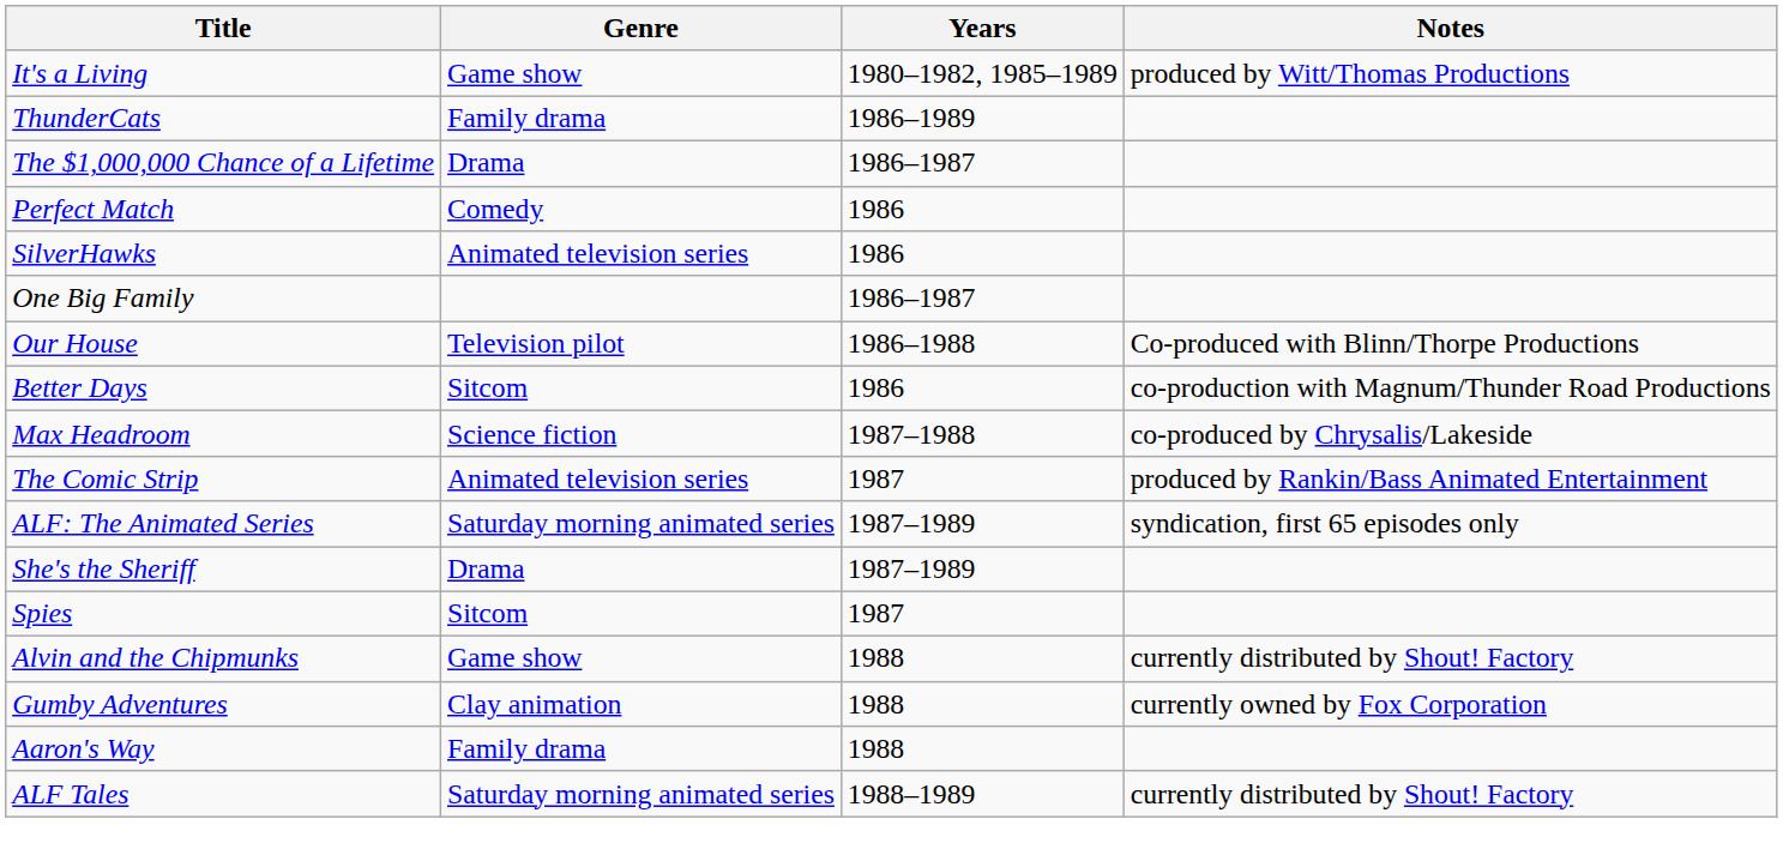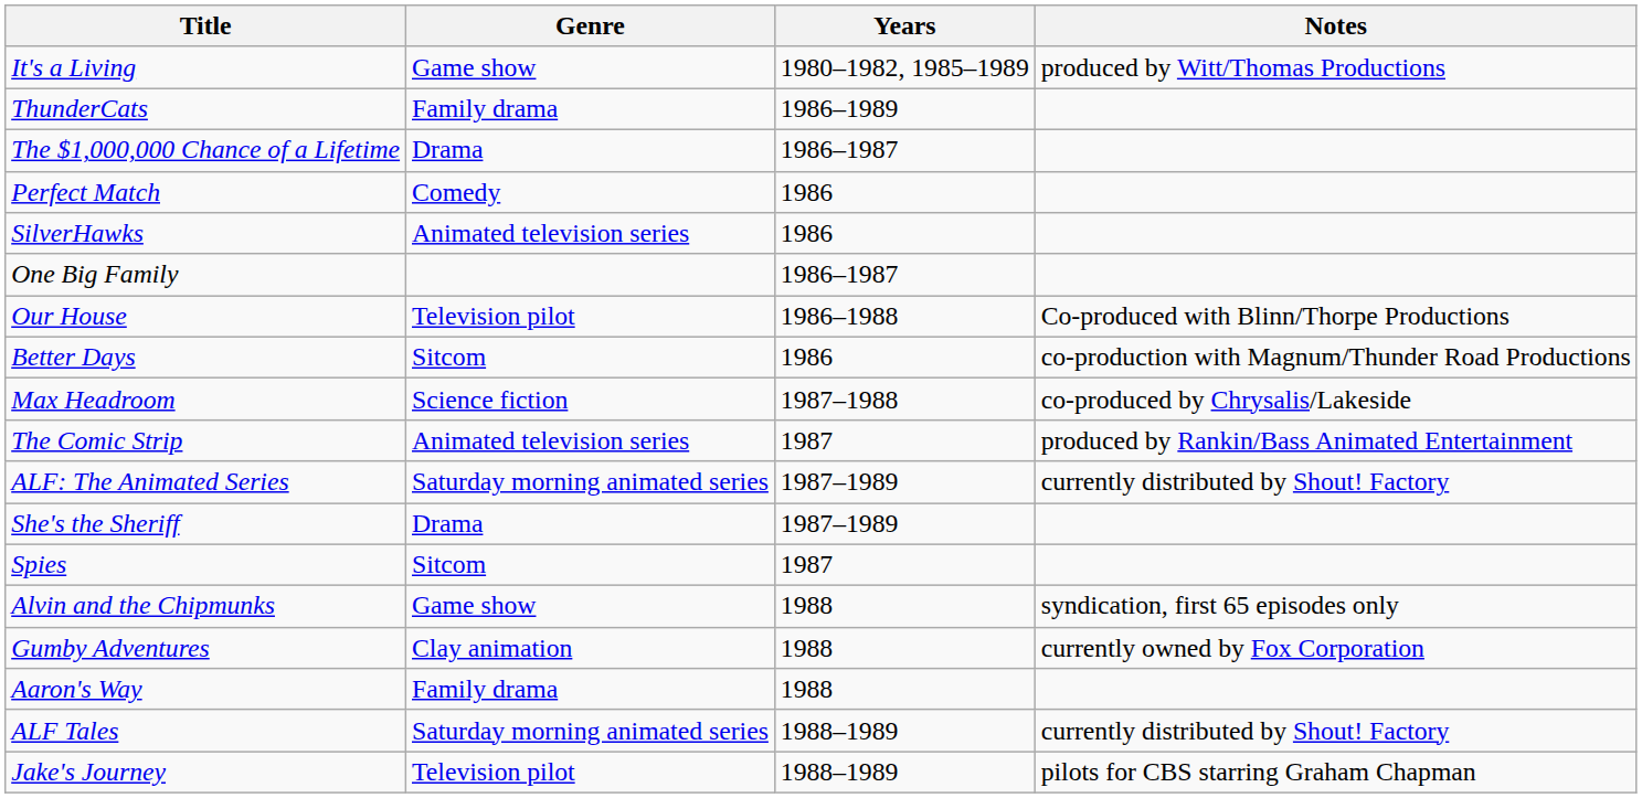ALF: The Animated Series | Notes: syndication, first 65 episodes only -> currently distributed by Shout! Factory
Alvin and the Chipmunks | Notes: currently distributed by Shout! Factory -> syndication, first 65 episodes only
+ row: Jake's Journey | Television pilot | 1988–1989 | pilots for CBS starring Graham Chapman
